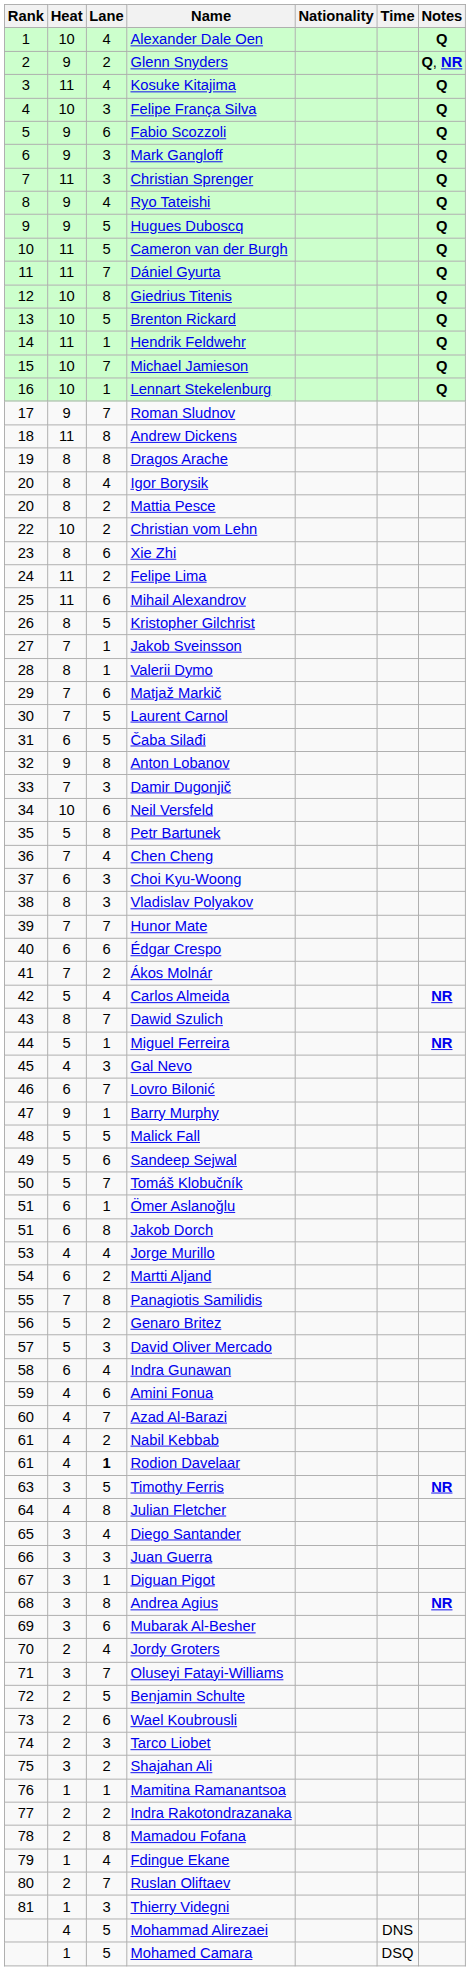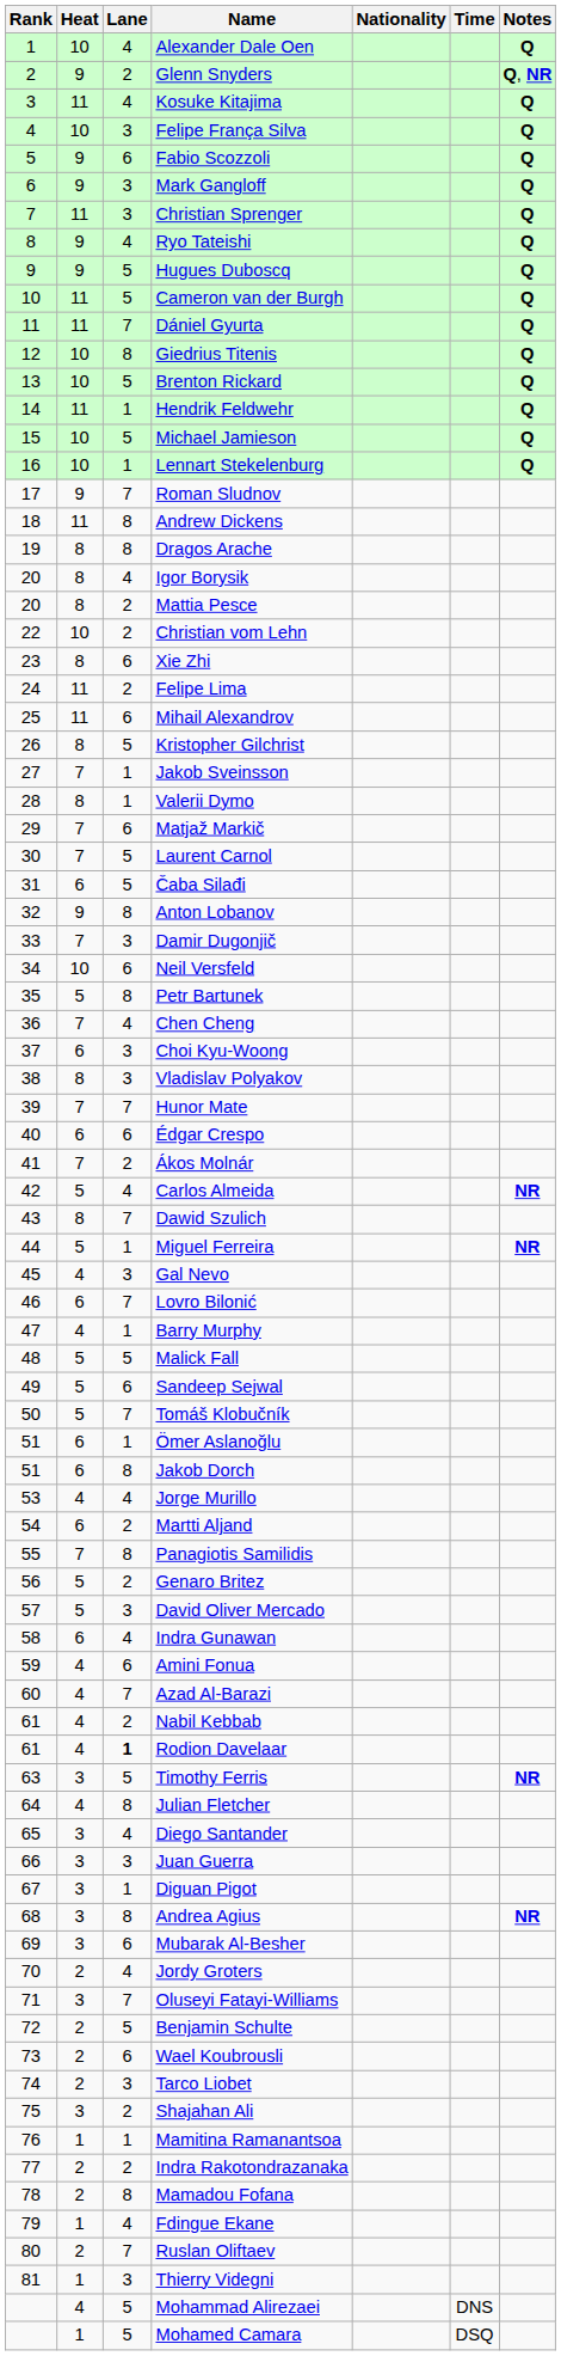Michael Jamieson | Lane: 7 -> 5
Barry Murphy | Heat: 9 -> 4
